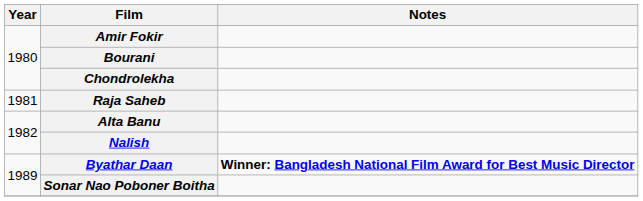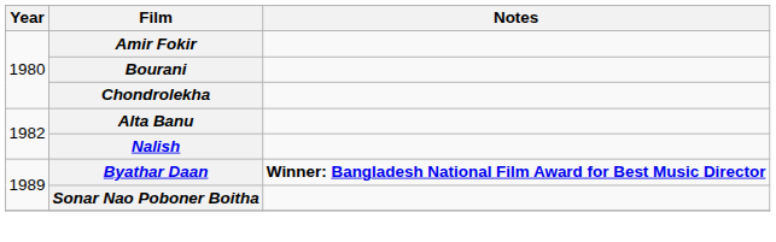- row: 1981 | Raja Saheb
